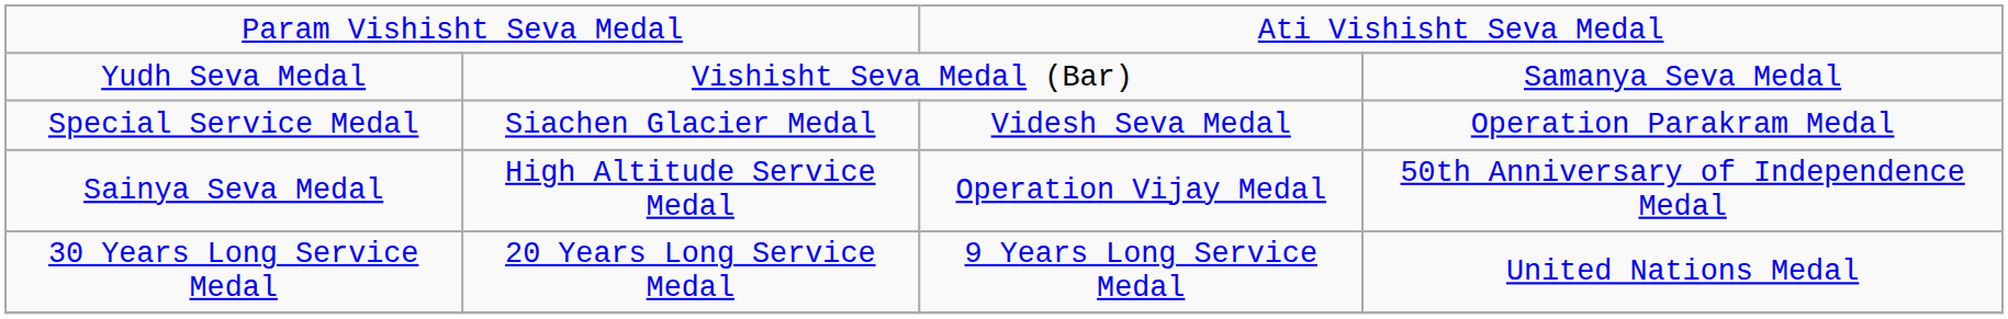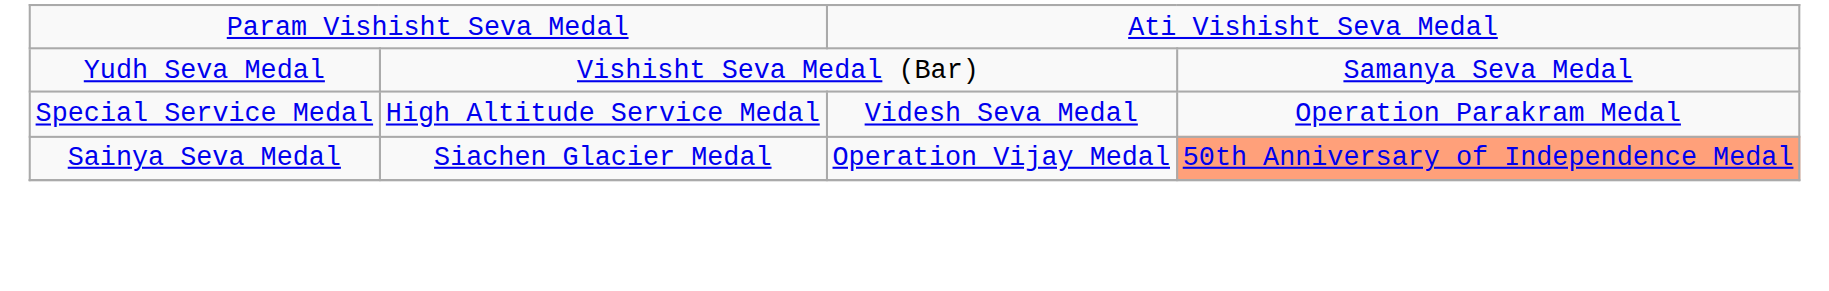Special Service Medal | column 2: Siachen Glacier Medal -> High Altitude Service Medal
Sainya Seva Medal | column 2: High Altitude Service Medal -> Siachen Glacier Medal
Sainya Seva Medal | column 4: no background -> lightsalmon background
- row: 30 Years Long Service Medal | 20 Years Long Service Medal | 9 Years Long Service Medal | United Nations Medal
